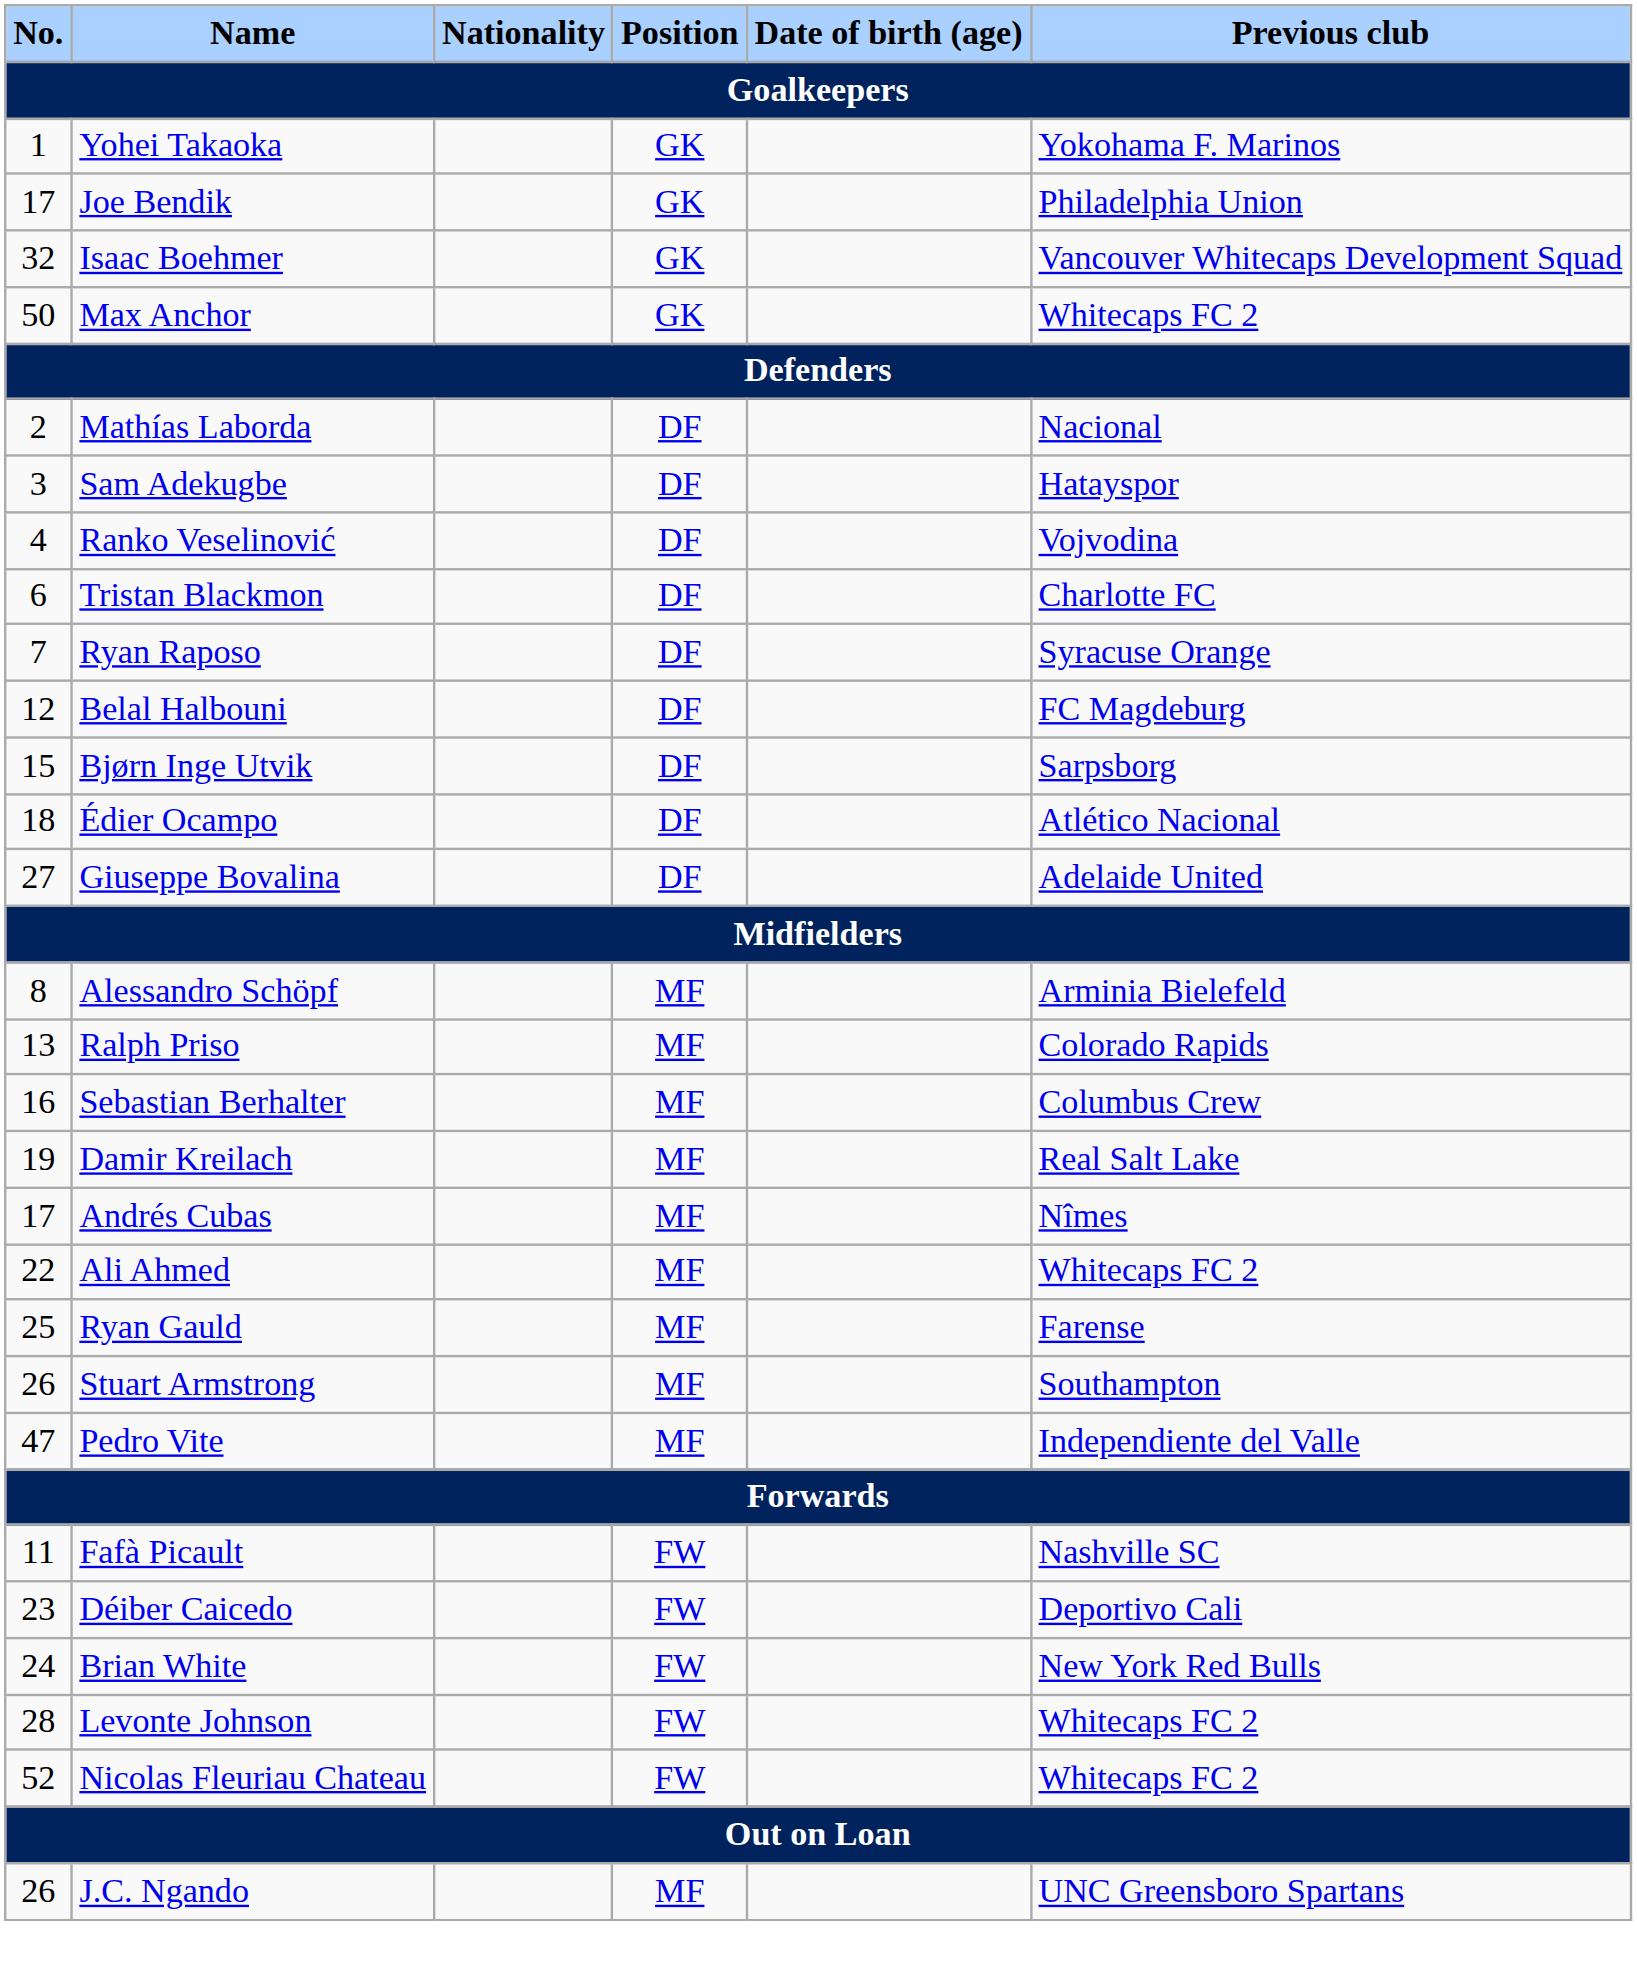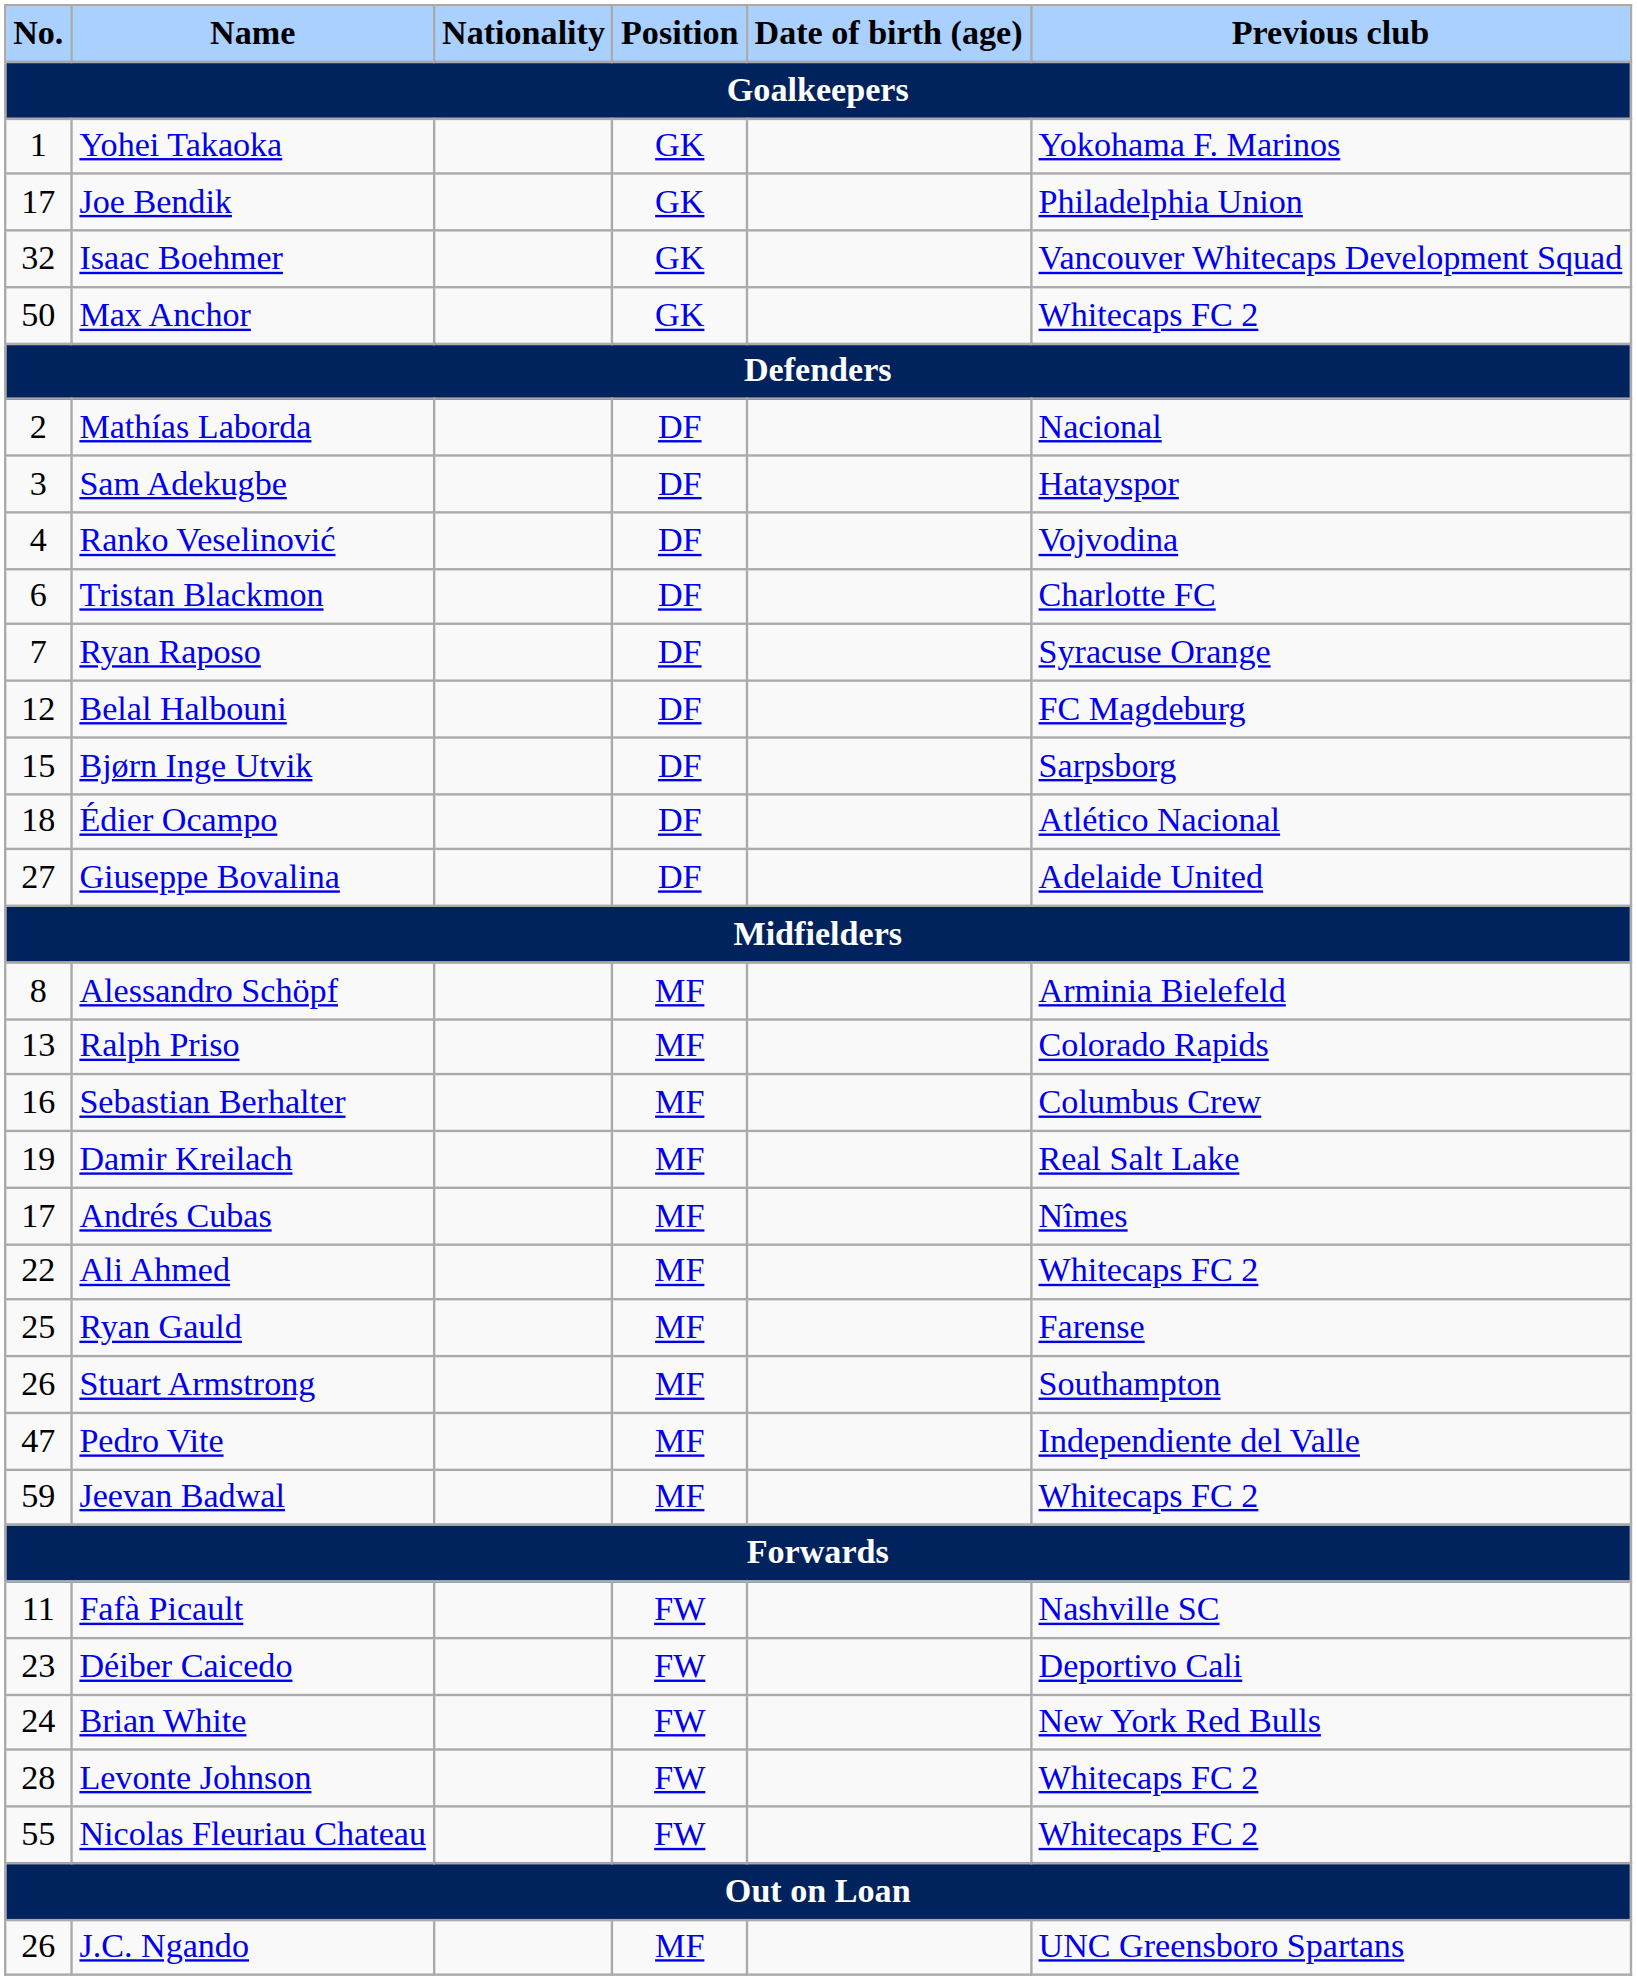+ row: 59 | Jeevan Badwal | MF | Whitecaps FC 2
Nicolas Fleuriau Chateau | No.: 52 -> 55
